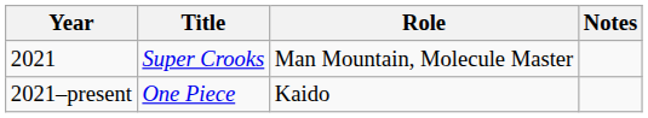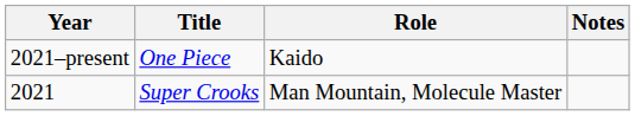rows swapped: 2021–present <-> 2021
